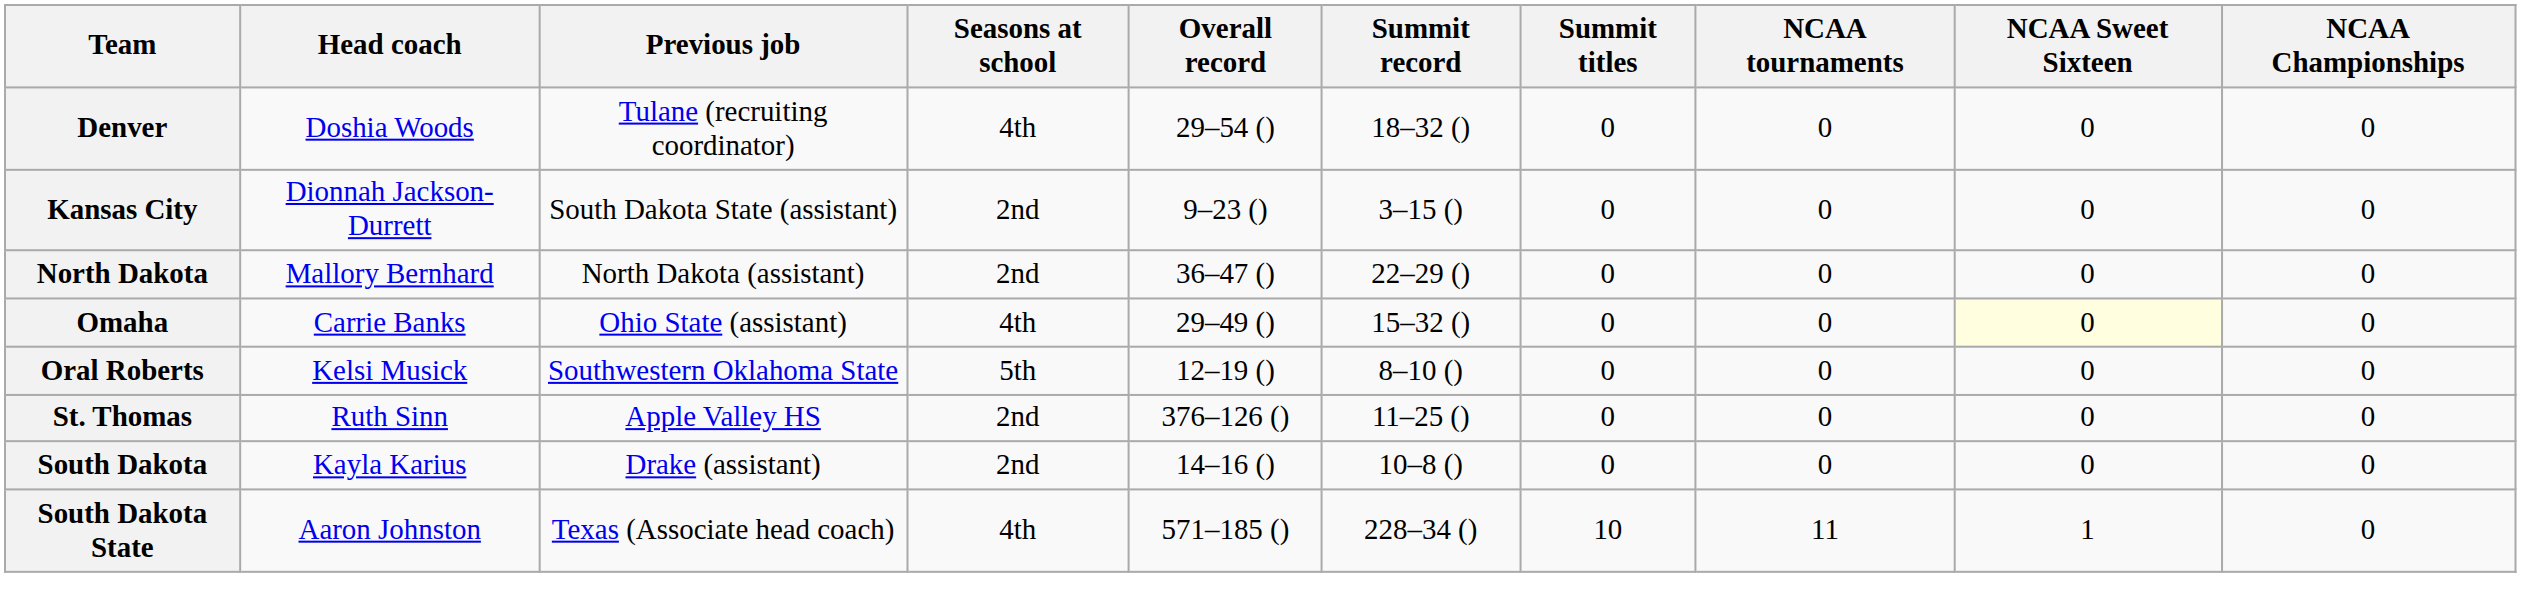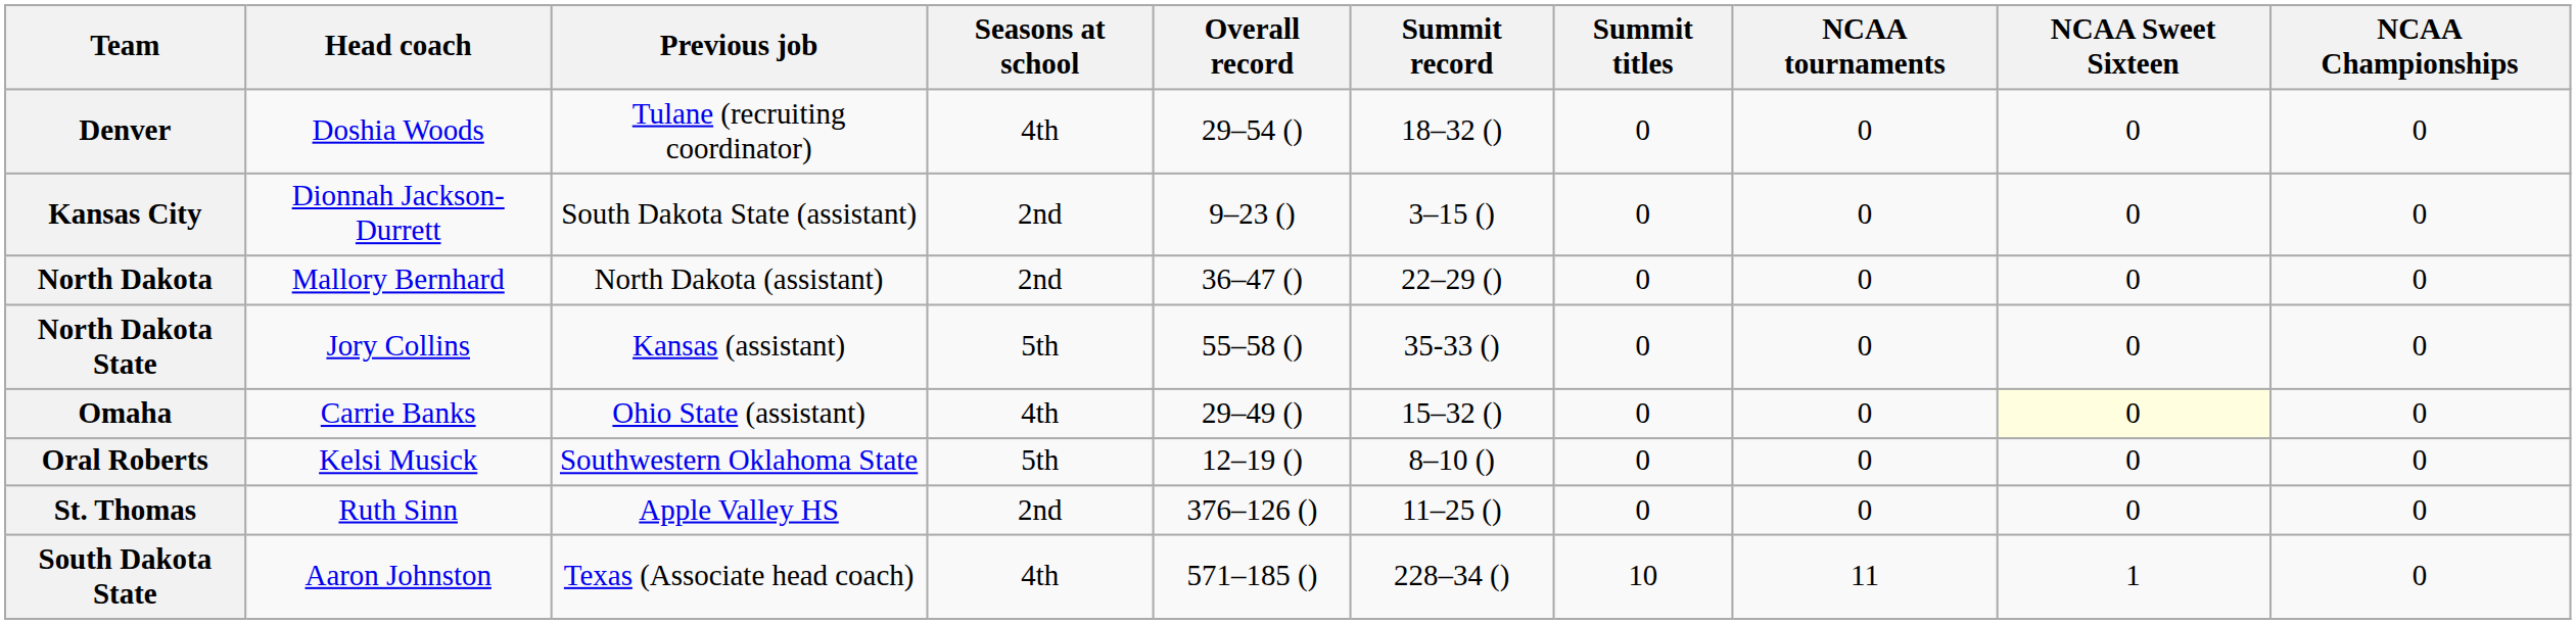+ row: North Dakota State | Jory Collins | Kansas (assistant) | 5th | 55–58 () | 35-33 () | 0 | 0 | 0 | 0
- row: South Dakota | Kayla Karius | Drake (assistant) | 2nd | 14–16 () | 10–8 () | 0 | 0 | 0 | 0
